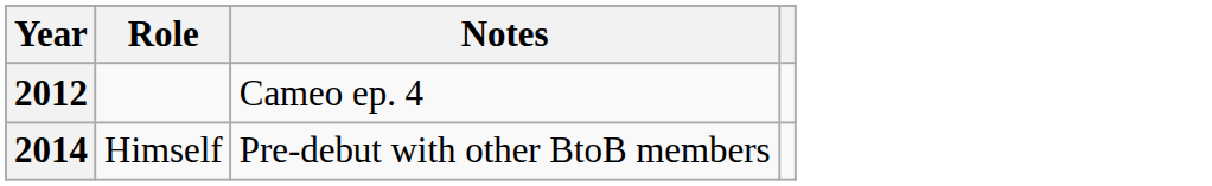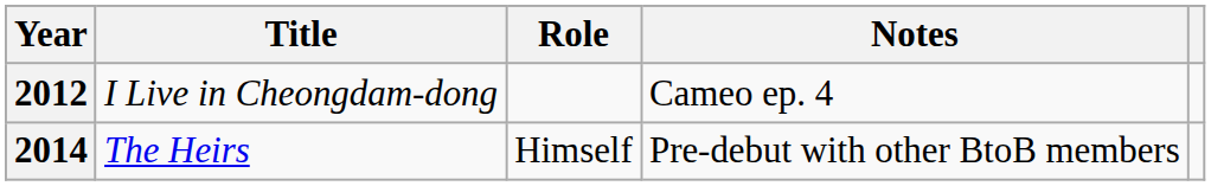+ column: Title | I Live in Cheongdam-dong | The Heirs
